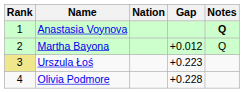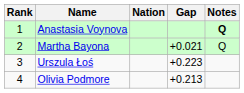Martha Bayona | Gap: +0.012 -> +0.021
Urszula Łoś | Rank: khaki background -> no background
Olivia Podmore | Gap: +0.228 -> +0.213
